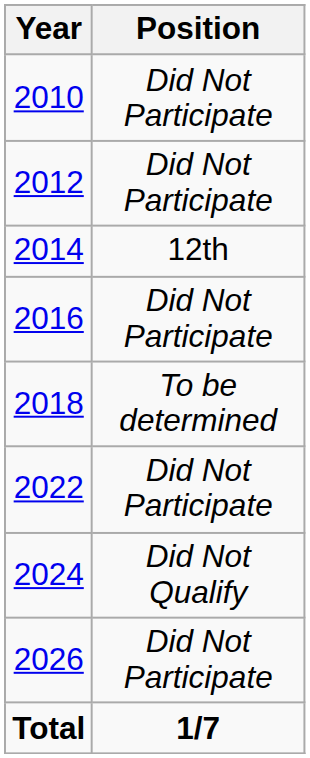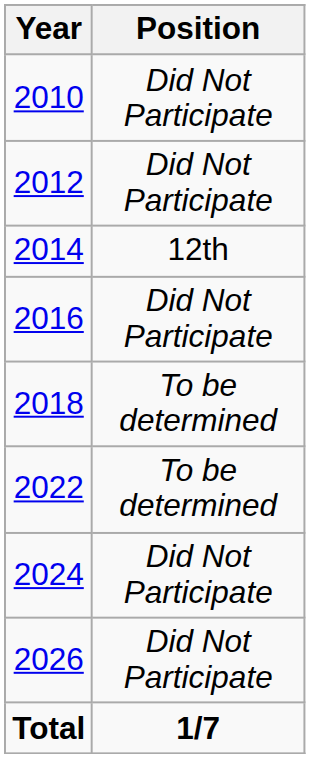2022 | Position: Did Not Participate -> To be determined
2024 | Position: Did Not Qualify -> Did Not Participate
